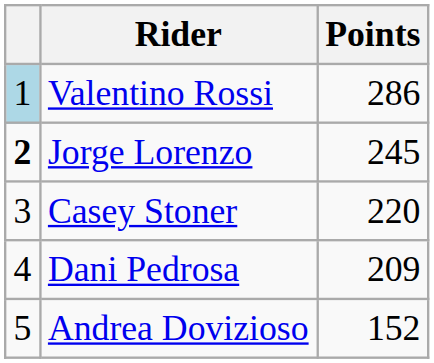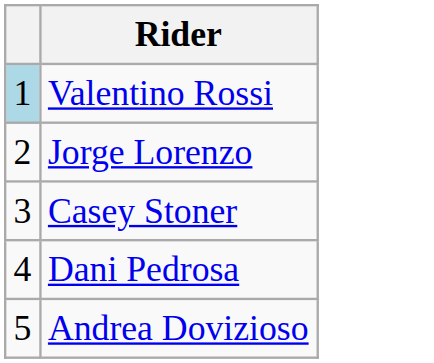- column: Points | 286 | 245 | 220 | 209 | 152
Jorge Lorenzo | column 1: bold -> normal
